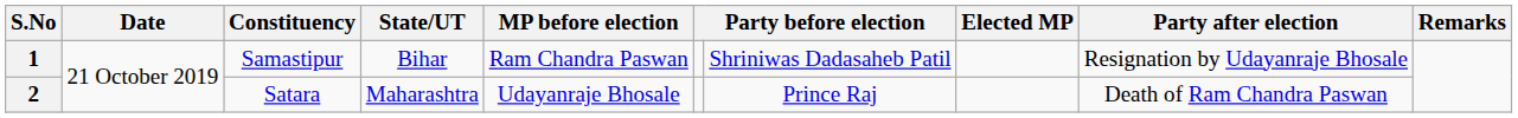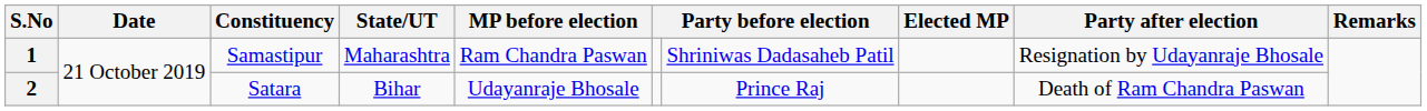1 | State/UT: Bihar -> Maharashtra
2 | State/UT: Maharashtra -> Bihar
